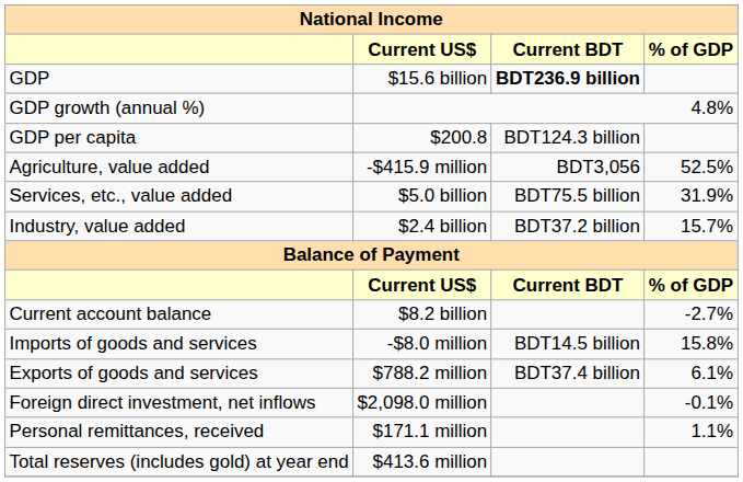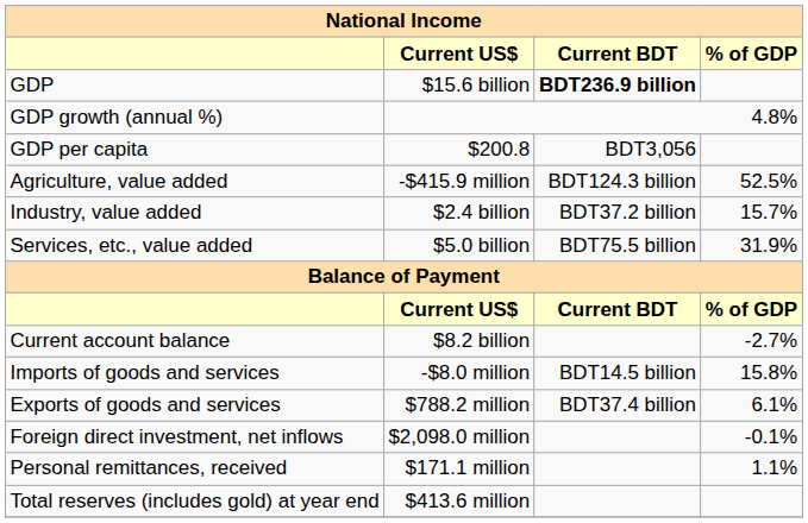GDP per capita | Current BDT: BDT124.3 billion -> BDT3,056
Agriculture, value added | Current BDT: BDT3,056 -> BDT124.3 billion
rows swapped: Industry, value added <-> Services, etc., value added
